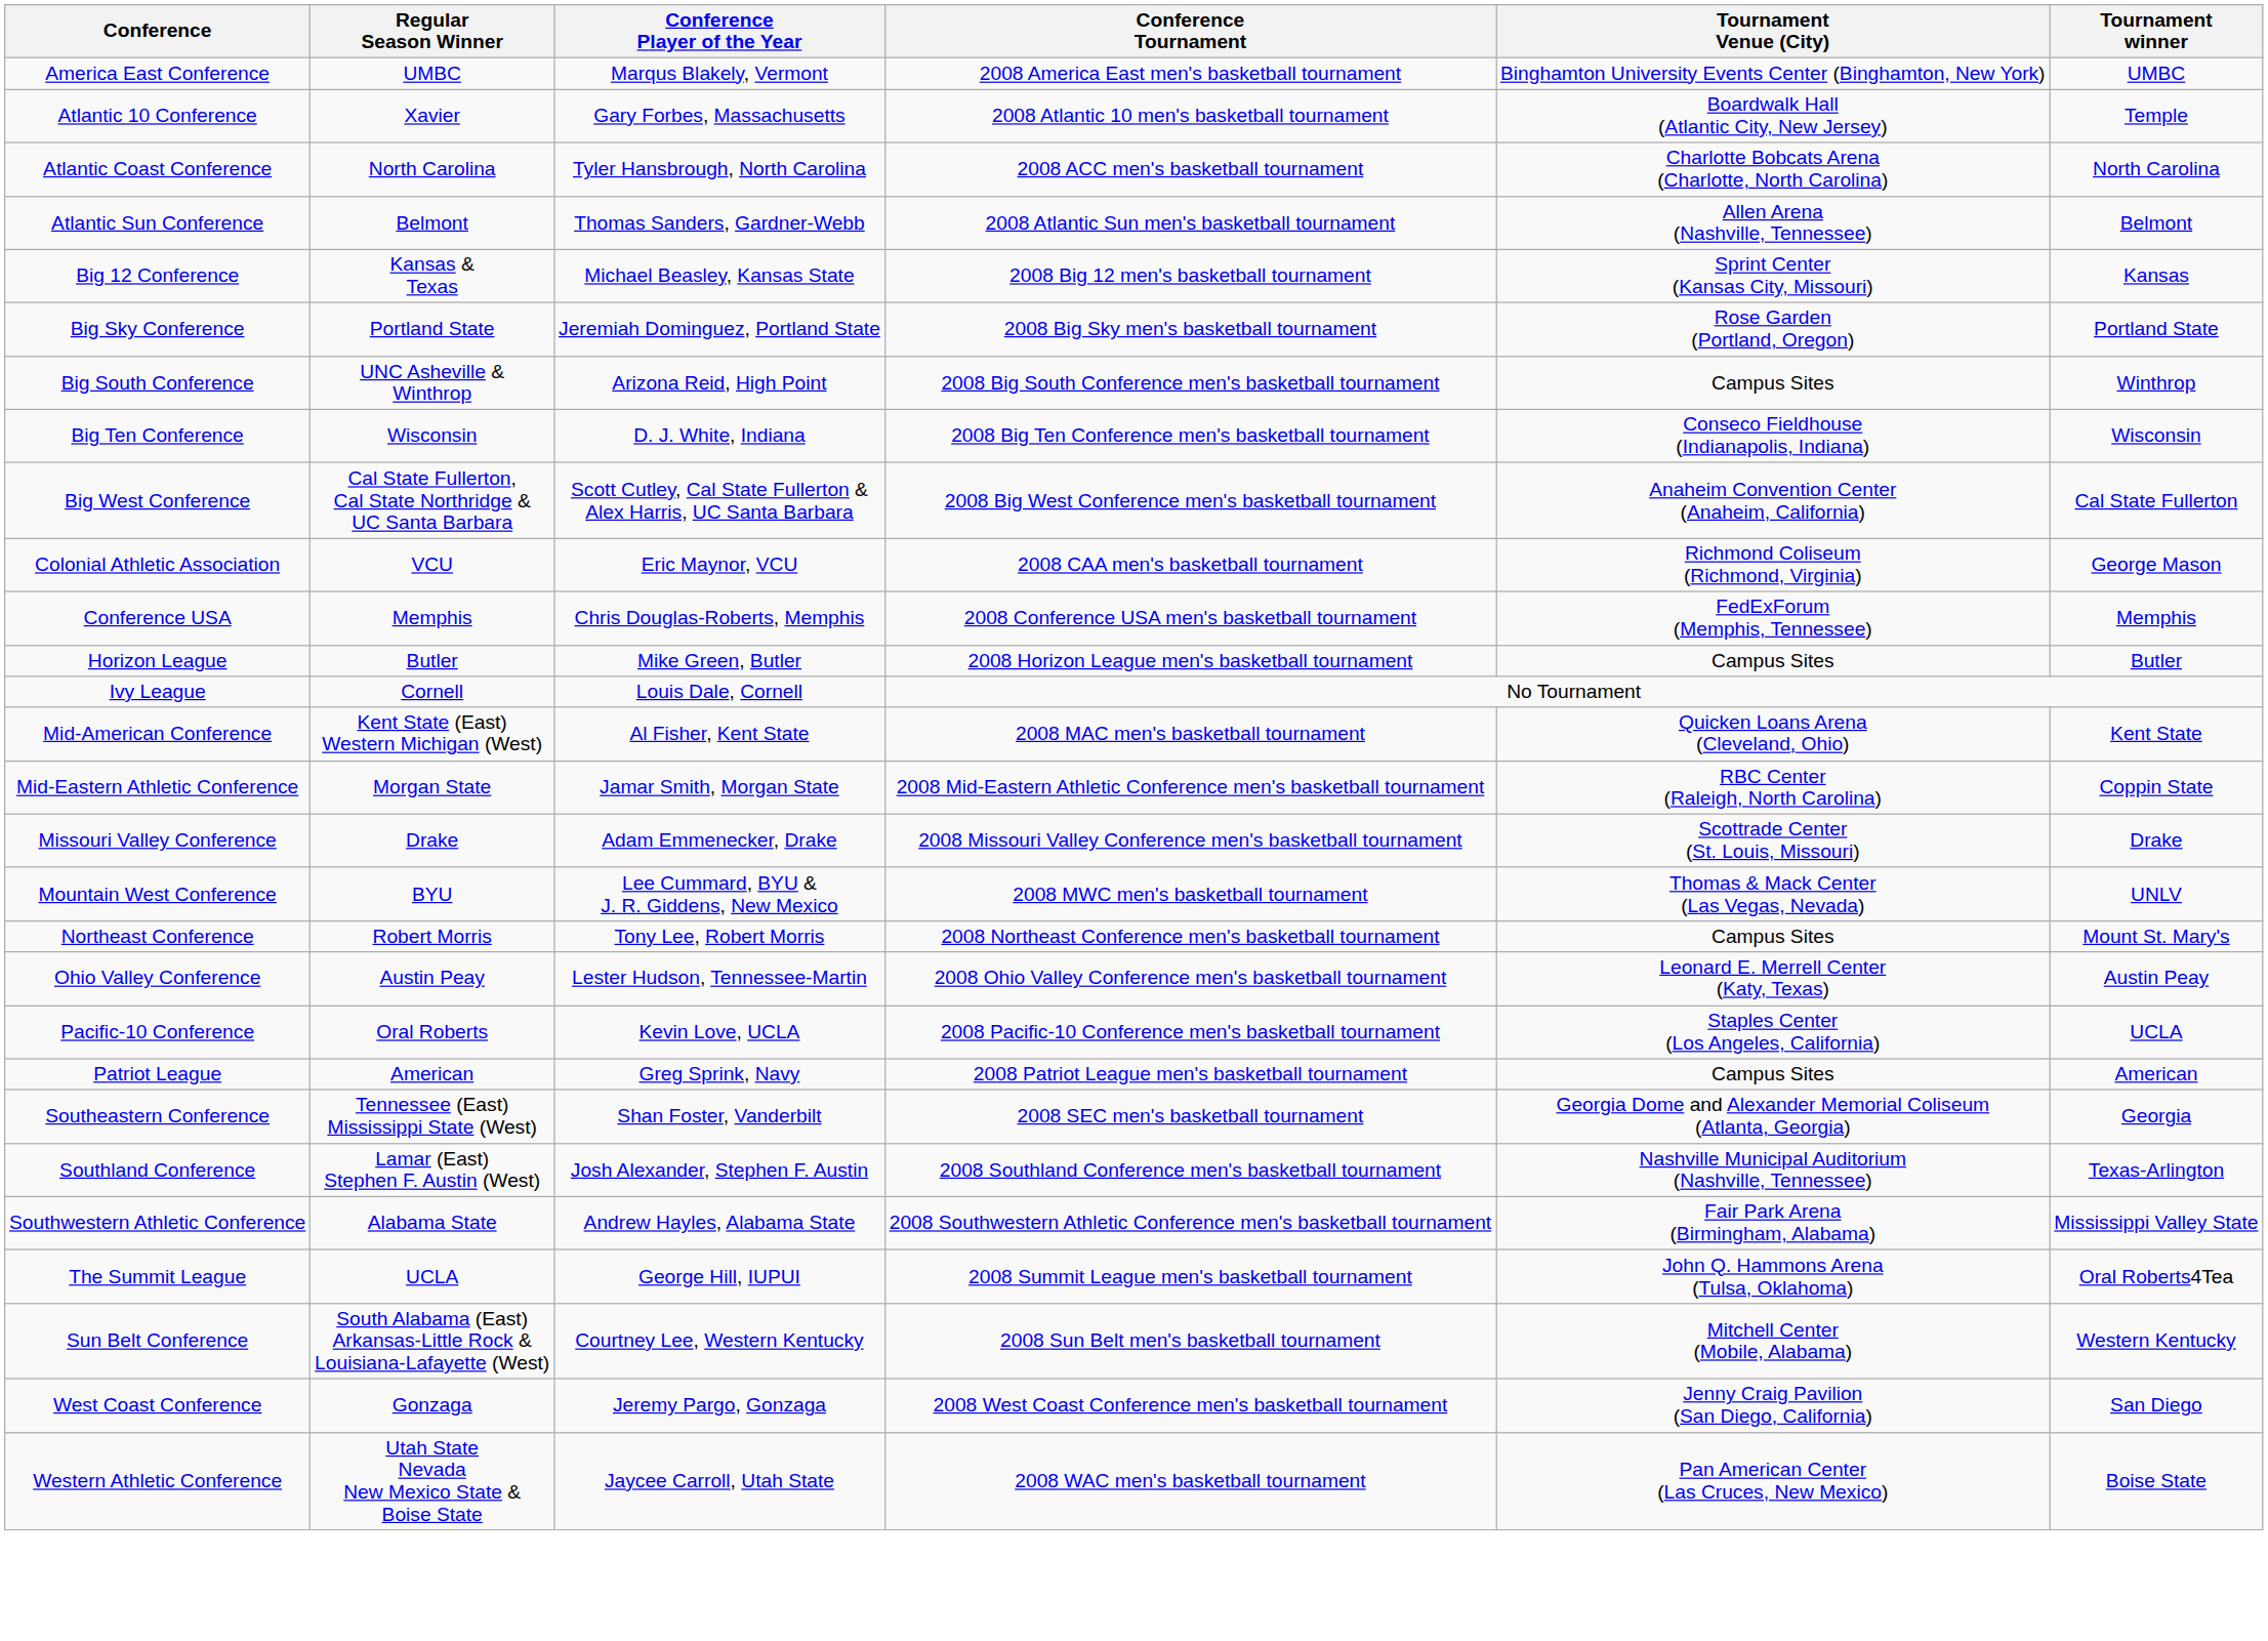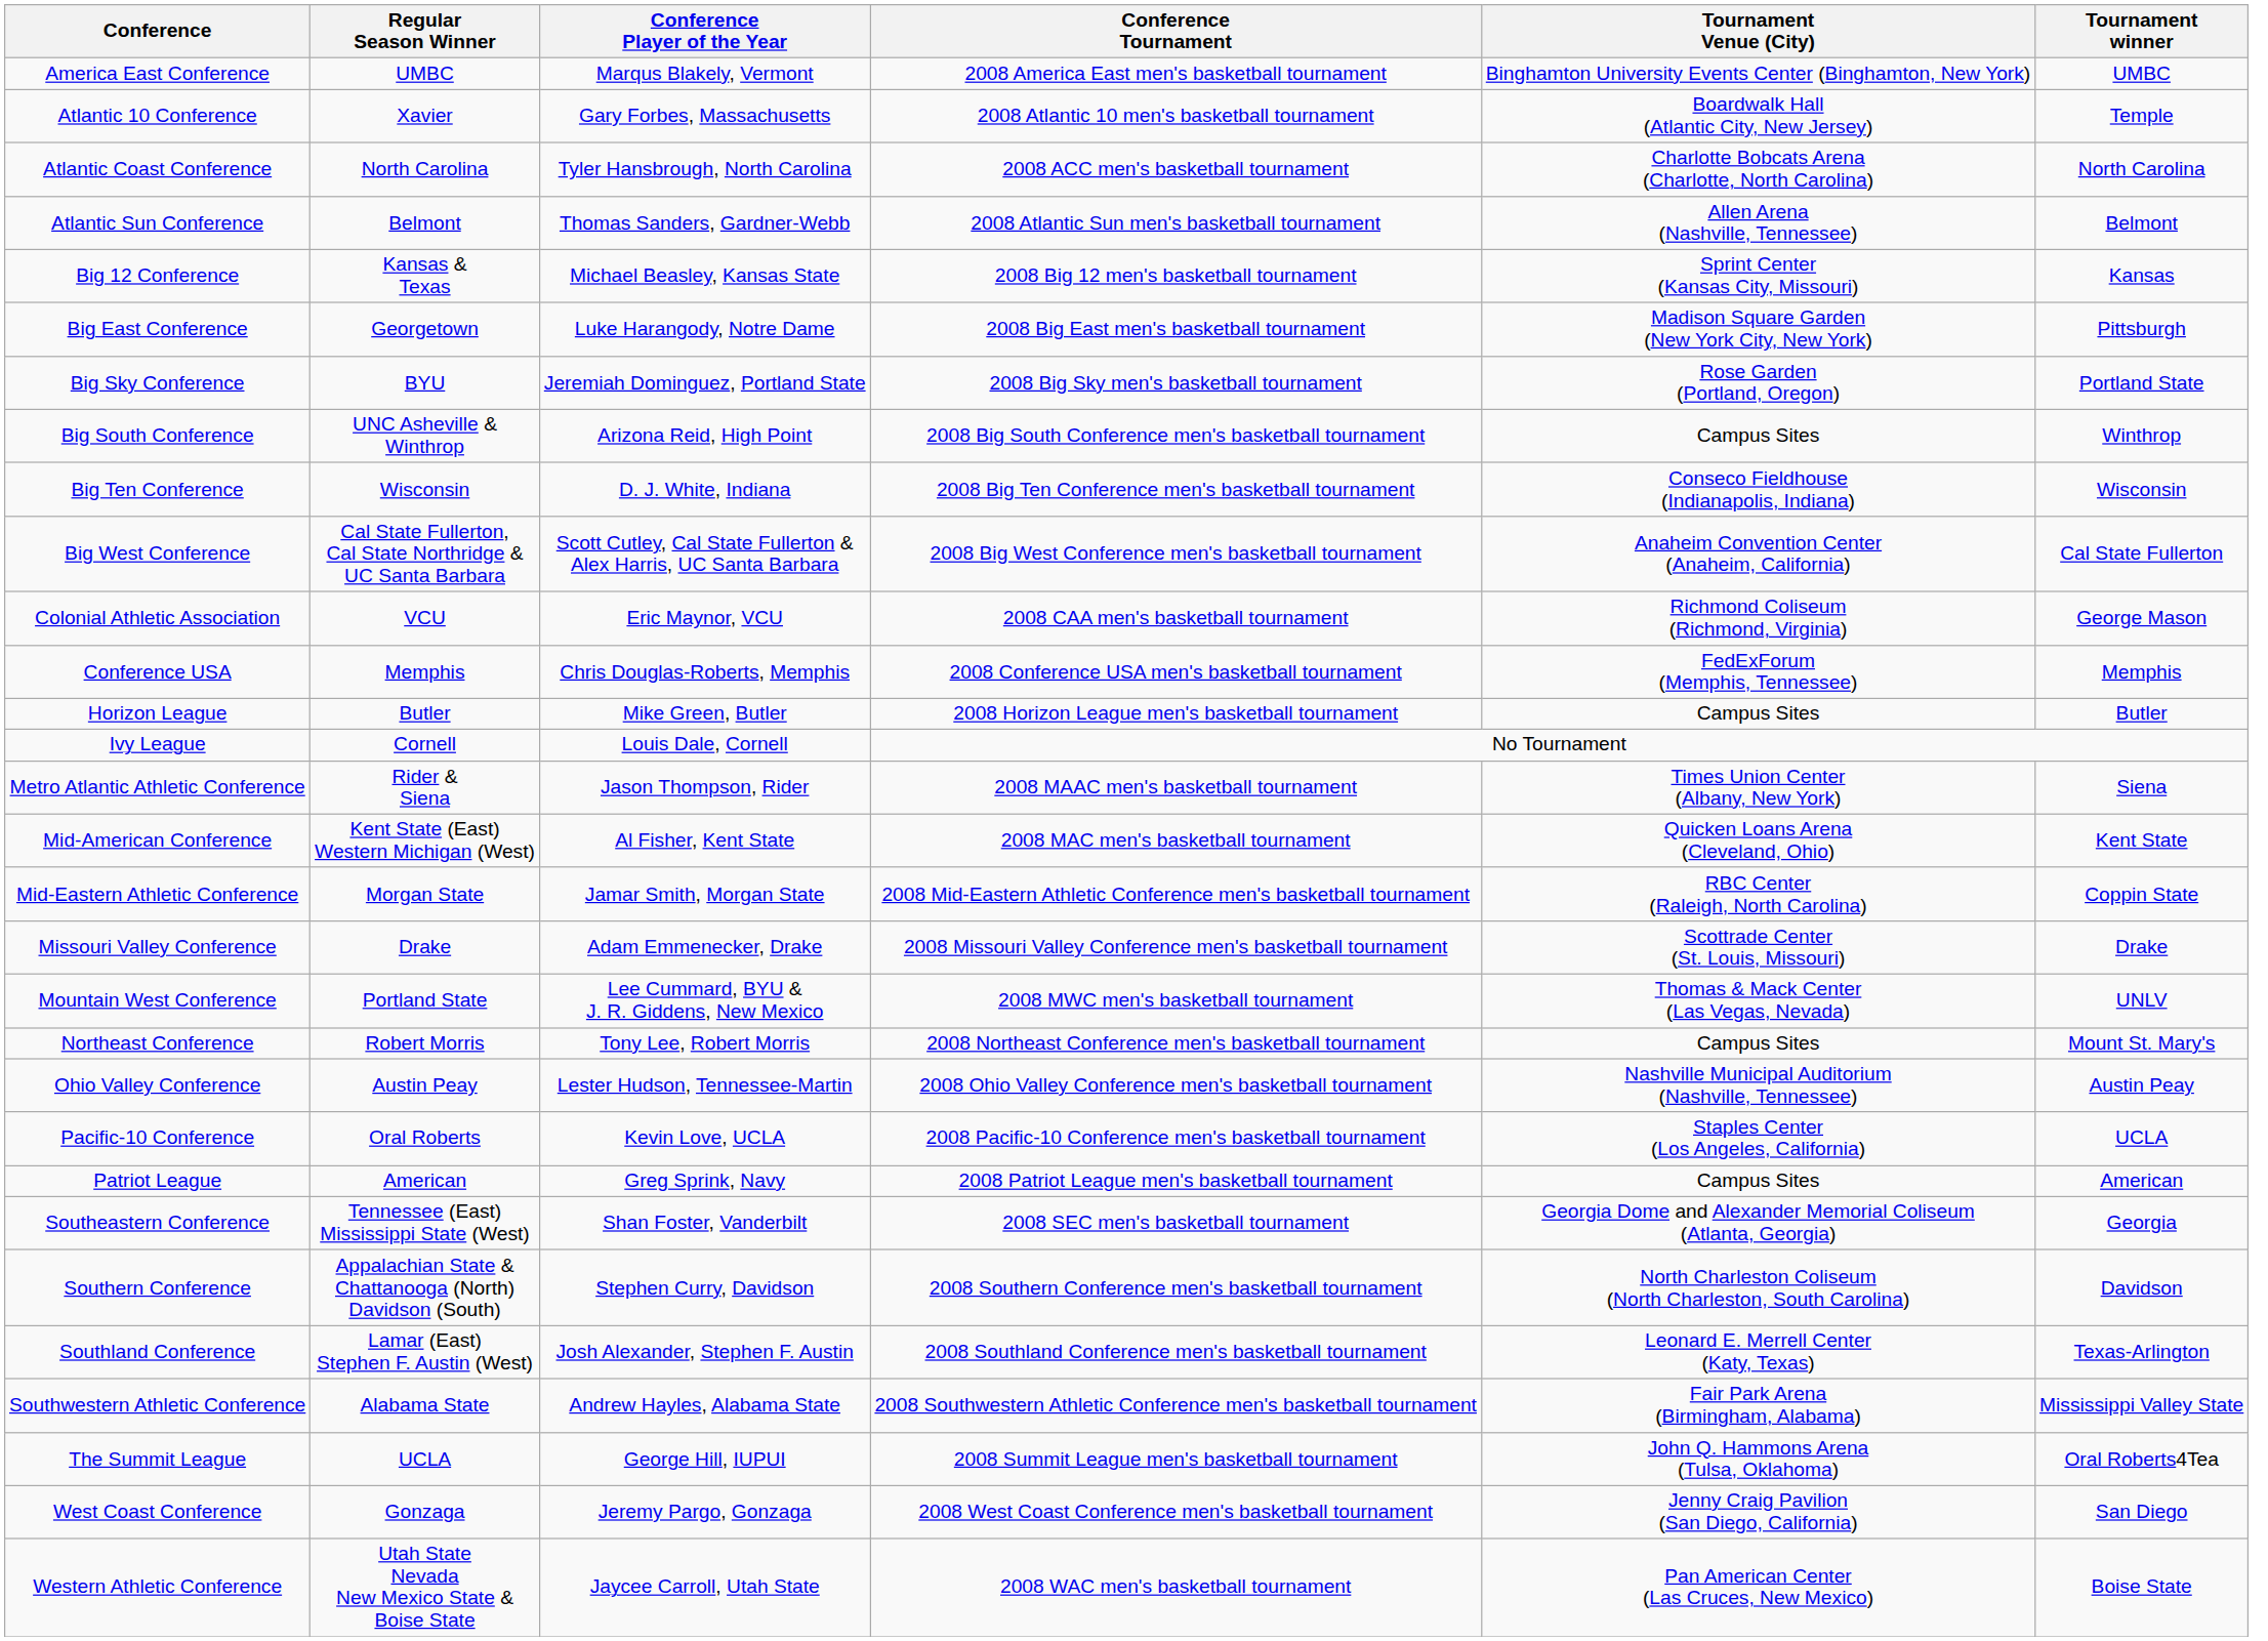+ row: Big East Conference | Georgetown | Luke Harangody, Notre Dame | 2008 Big East men's basketball tournament | Madison Square Garden (New York City, New York) | Pittsburgh
Big Sky Conference | Regular Season Winner: Portland State -> BYU
+ row: Metro Atlantic Athletic Conference | Rider & Siena | Jason Thompson, Rider | 2008 MAAC men's basketball tournament | Times Union Center (Albany, New York) | Siena
Mountain West Conference | Regular Season Winner: BYU -> Portland State
Ohio Valley Conference | Tournament Venue (City): Leonard E. Merrell Center (Katy, Texas) -> Nashville Municipal Auditorium (Nashville, Tennessee)
+ row: Southern Conference | Appalachian State & Chattanooga (North) Davidson (South) | Stephen Curry, Davidson | 2008 Southern Conference men's basketball tournament | North Charleston Coliseum (North Charleston, South Carolina) | Davidson
Southland Conference | Tournament Venue (City): Nashville Municipal Auditorium (Nashville, Tennessee) -> Leonard E. Merrell Center (Katy, Texas)
- row: Sun Belt Conference | South Alabama (East) Arkansas-Little Rock & Louisiana-Lafayette (West) | Courtney Lee, Western Kentucky | 2008 Sun Belt men's basketball tournament | Mitchell Center (Mobile, Alabama) | Western Kentucky
